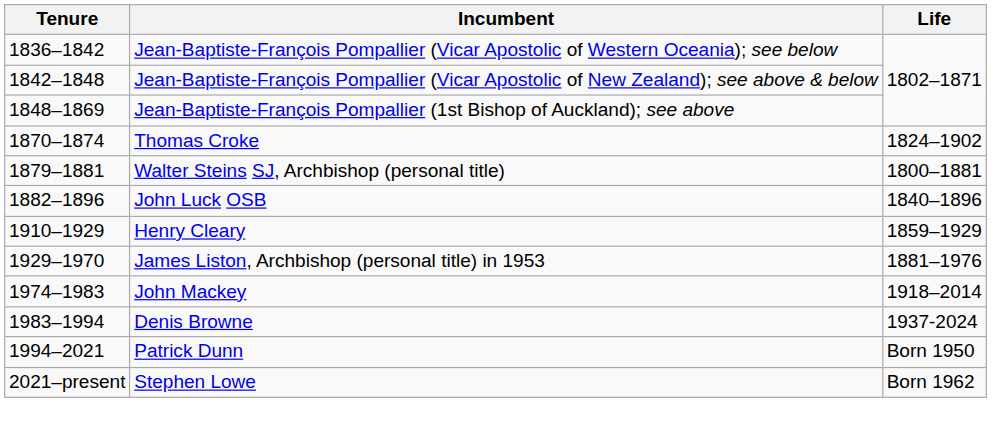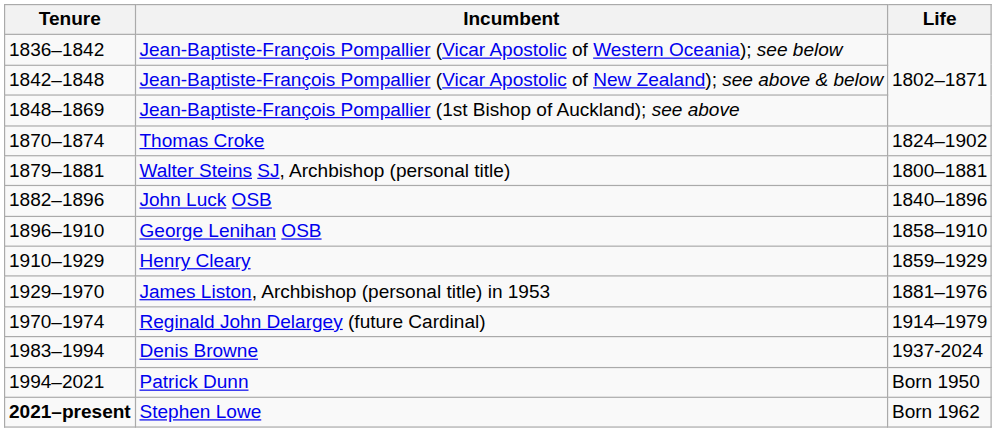+ row: 1896–1910 | George Lenihan OSB | 1858–1910
+ row: 1970–1974 | Reginald John Delargey (future Cardinal) | 1914–1979
- row: 1974–1983 | John Mackey | 1918–2014
Stephen Lowe | Tenure: normal -> bold
